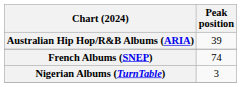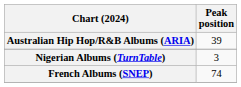rows swapped: French Albums (SNEP) <-> Nigerian Albums (TurnTable)
